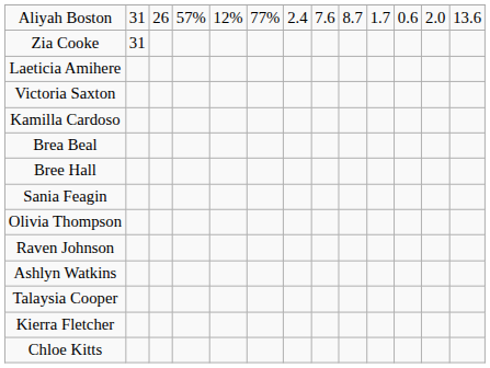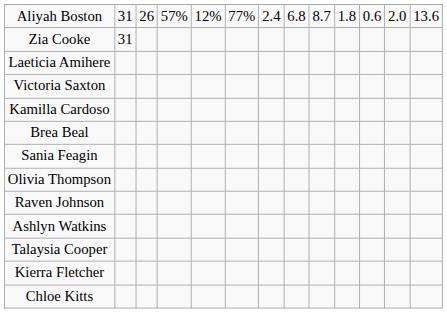Aliyah Boston | column 8: 7.6 -> 6.8
Aliyah Boston | column 10: 1.7 -> 1.8
- row: Bree Hall
